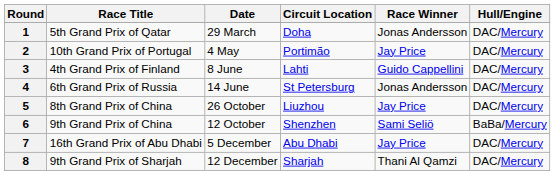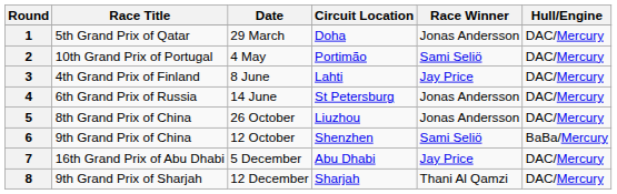2 | Race Winner: Jay Price -> Sami Seliö
3 | Race Winner: Guido Cappellini -> Jay Price
5 | Race Winner: Jay Price -> Jonas Andersson
